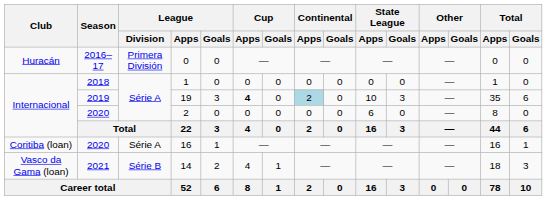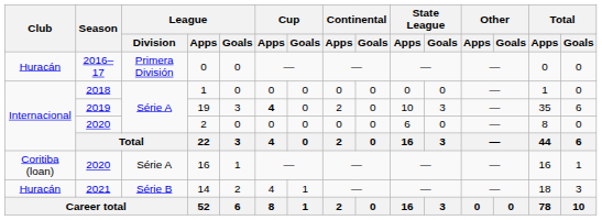19 | Continental / Apps: lightblue background -> no background
14 | Club: Vasco da Gama (loan) -> Huracán
